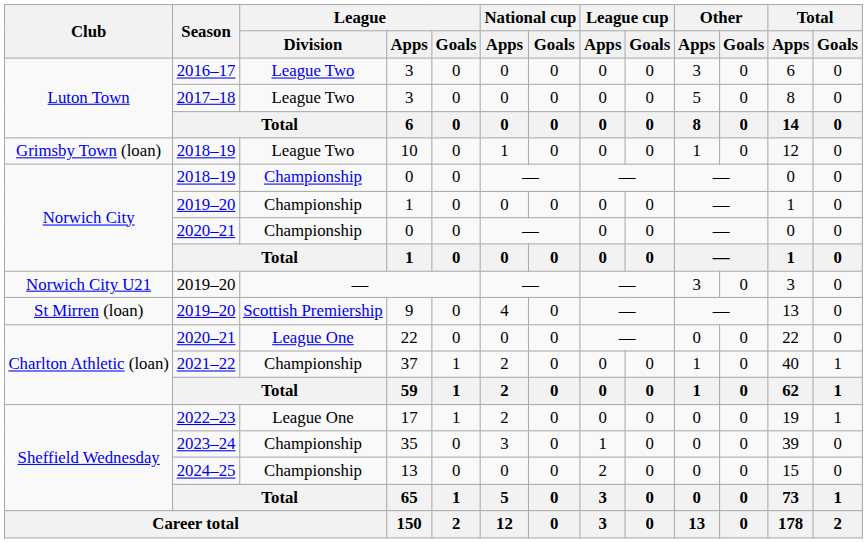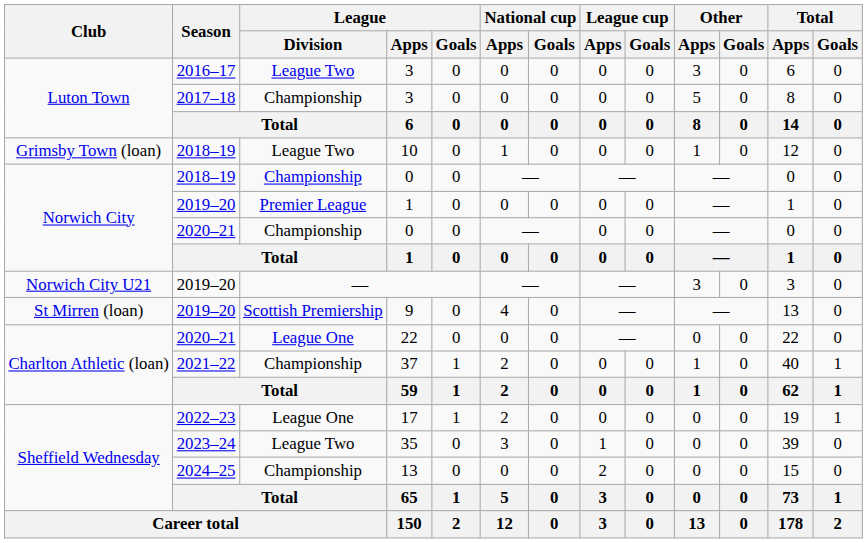2017–18 / 3 | League / Division: League Two -> Championship
2019–20 / 1 | League / Division: Championship -> Premier League
35 | League / Division: Championship -> League Two
